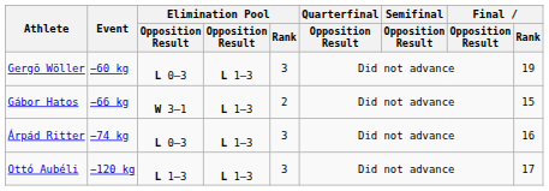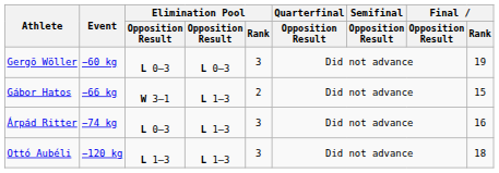Gergõ Wöller | column 4: L 1–3 -> L 0–3
Ottó Aubéli | Final / Rank: 17 -> 18
